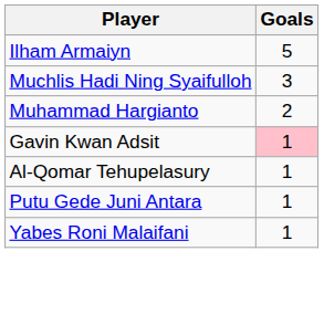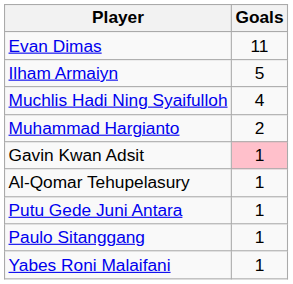+ row: Evan Dimas | 11
Muchlis Hadi Ning Syaifulloh | Goals: 3 -> 4
+ row: Paulo Sitanggang | 1
